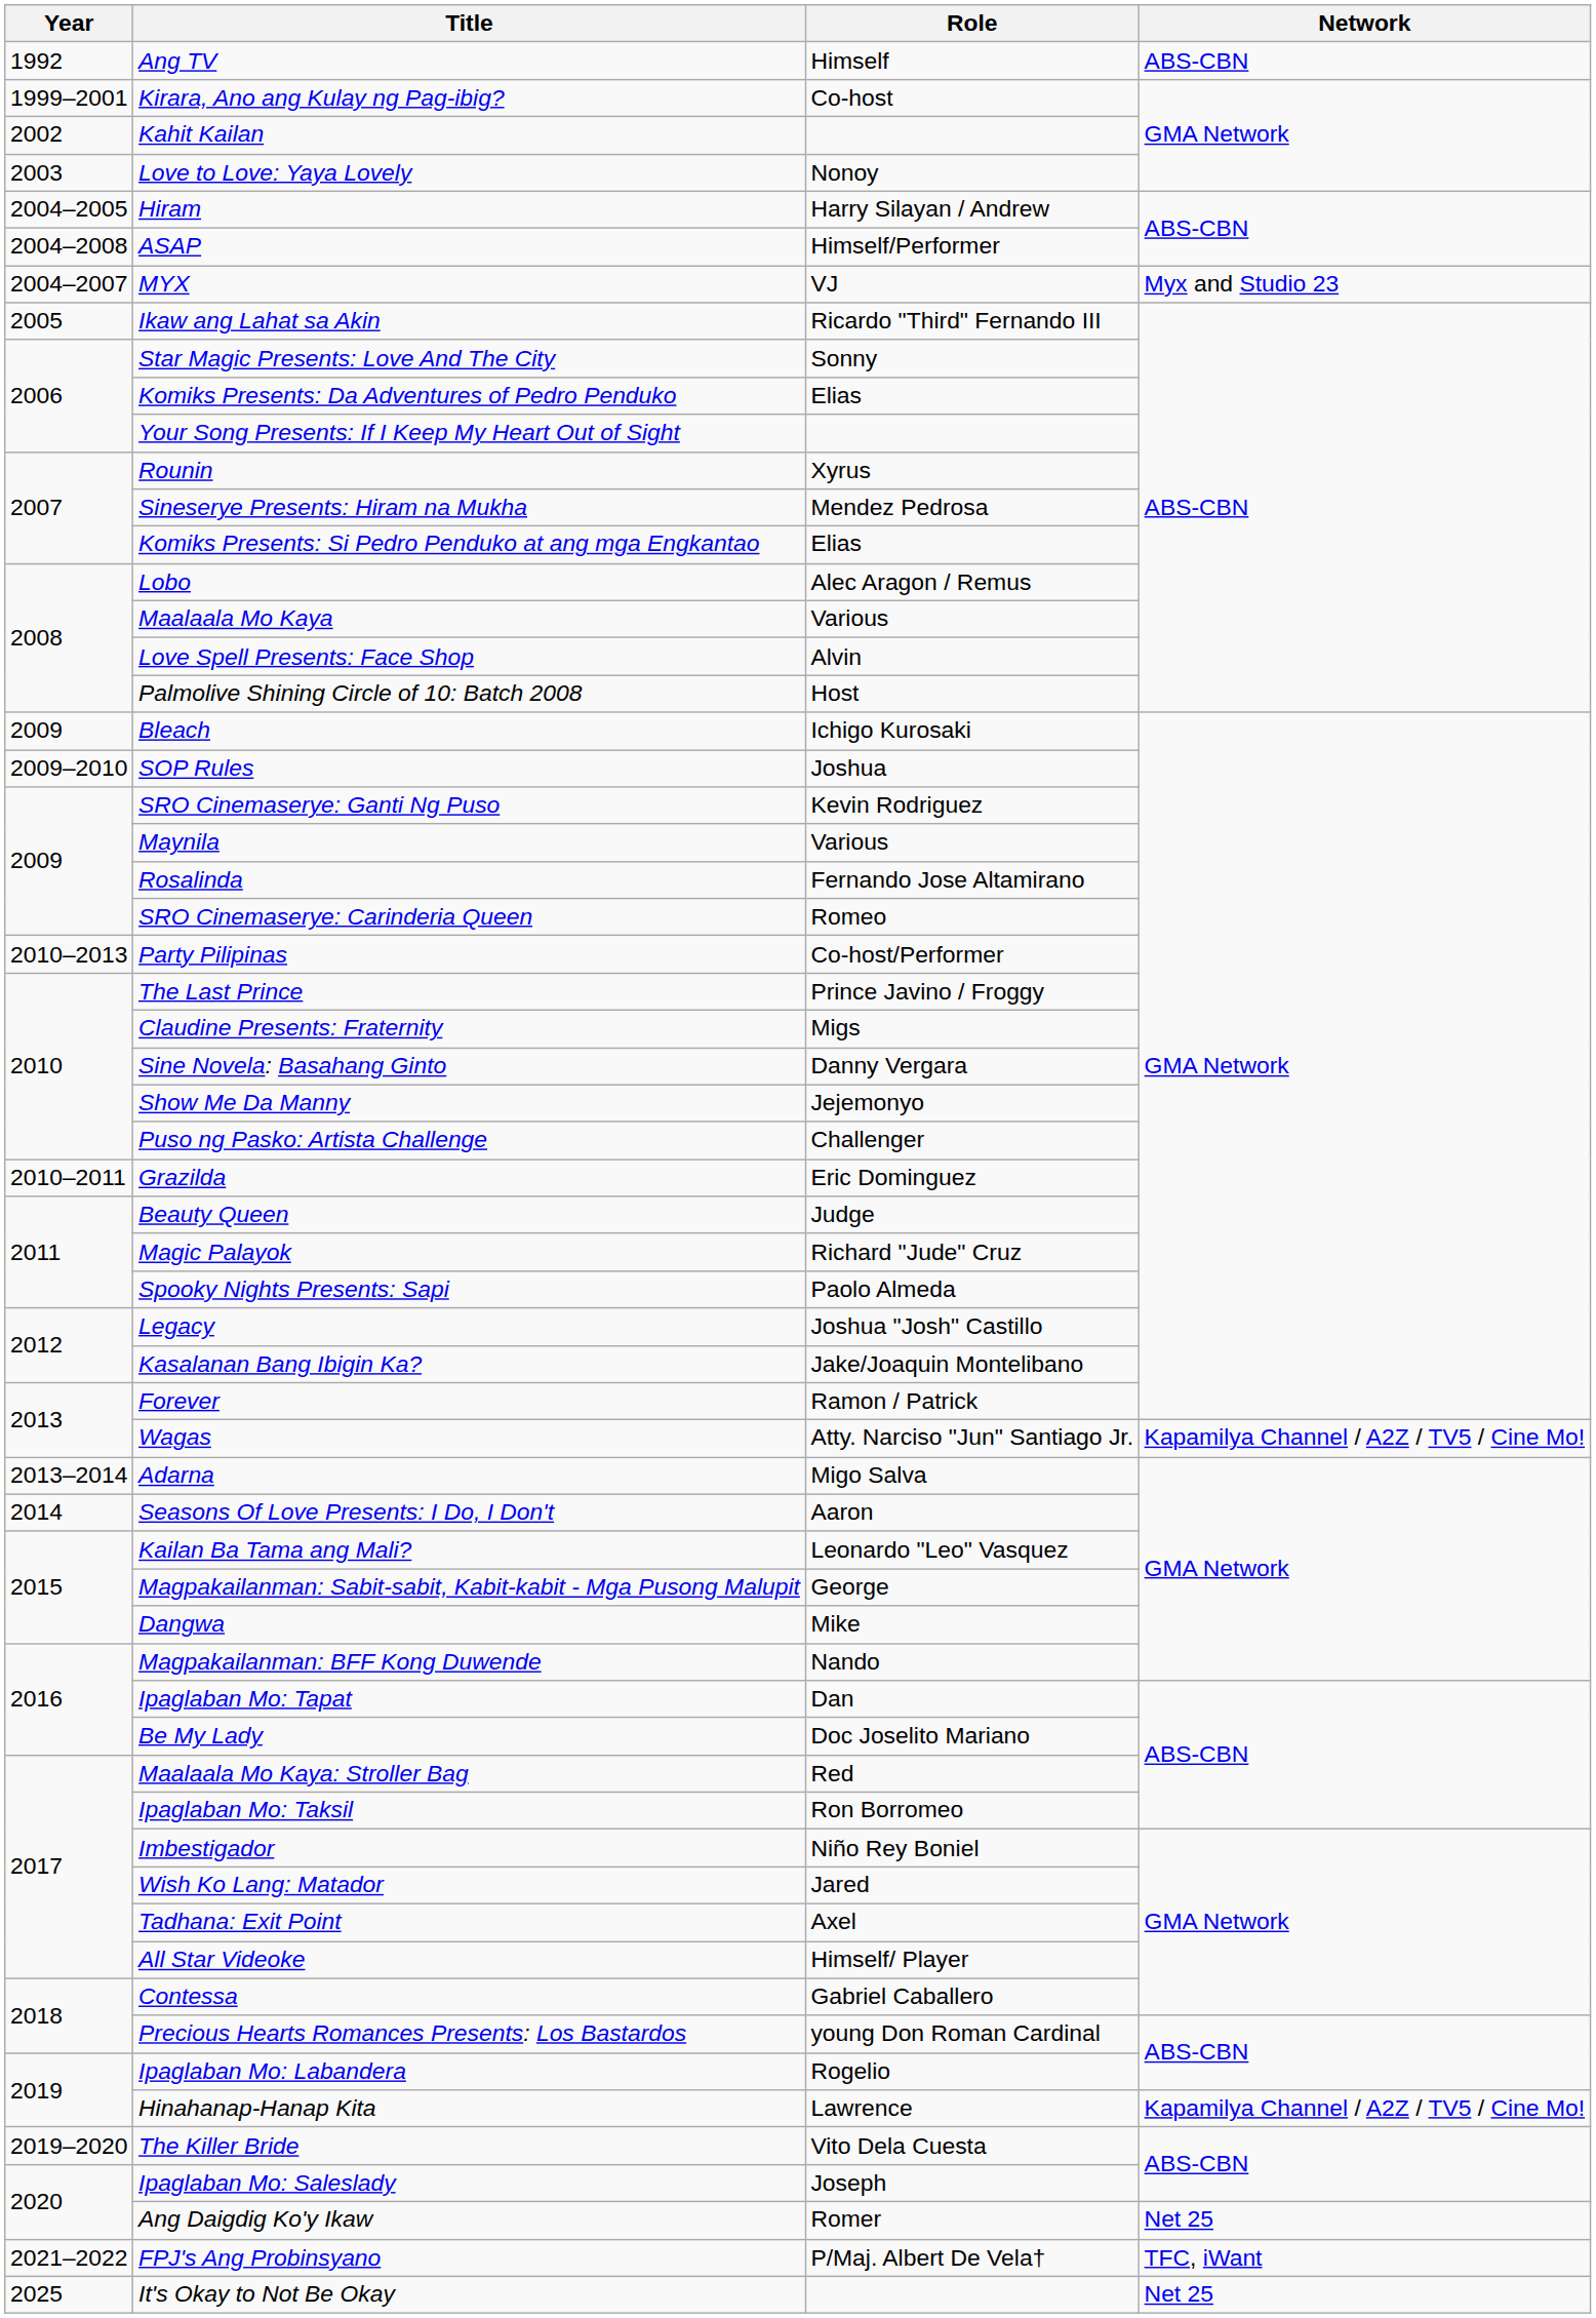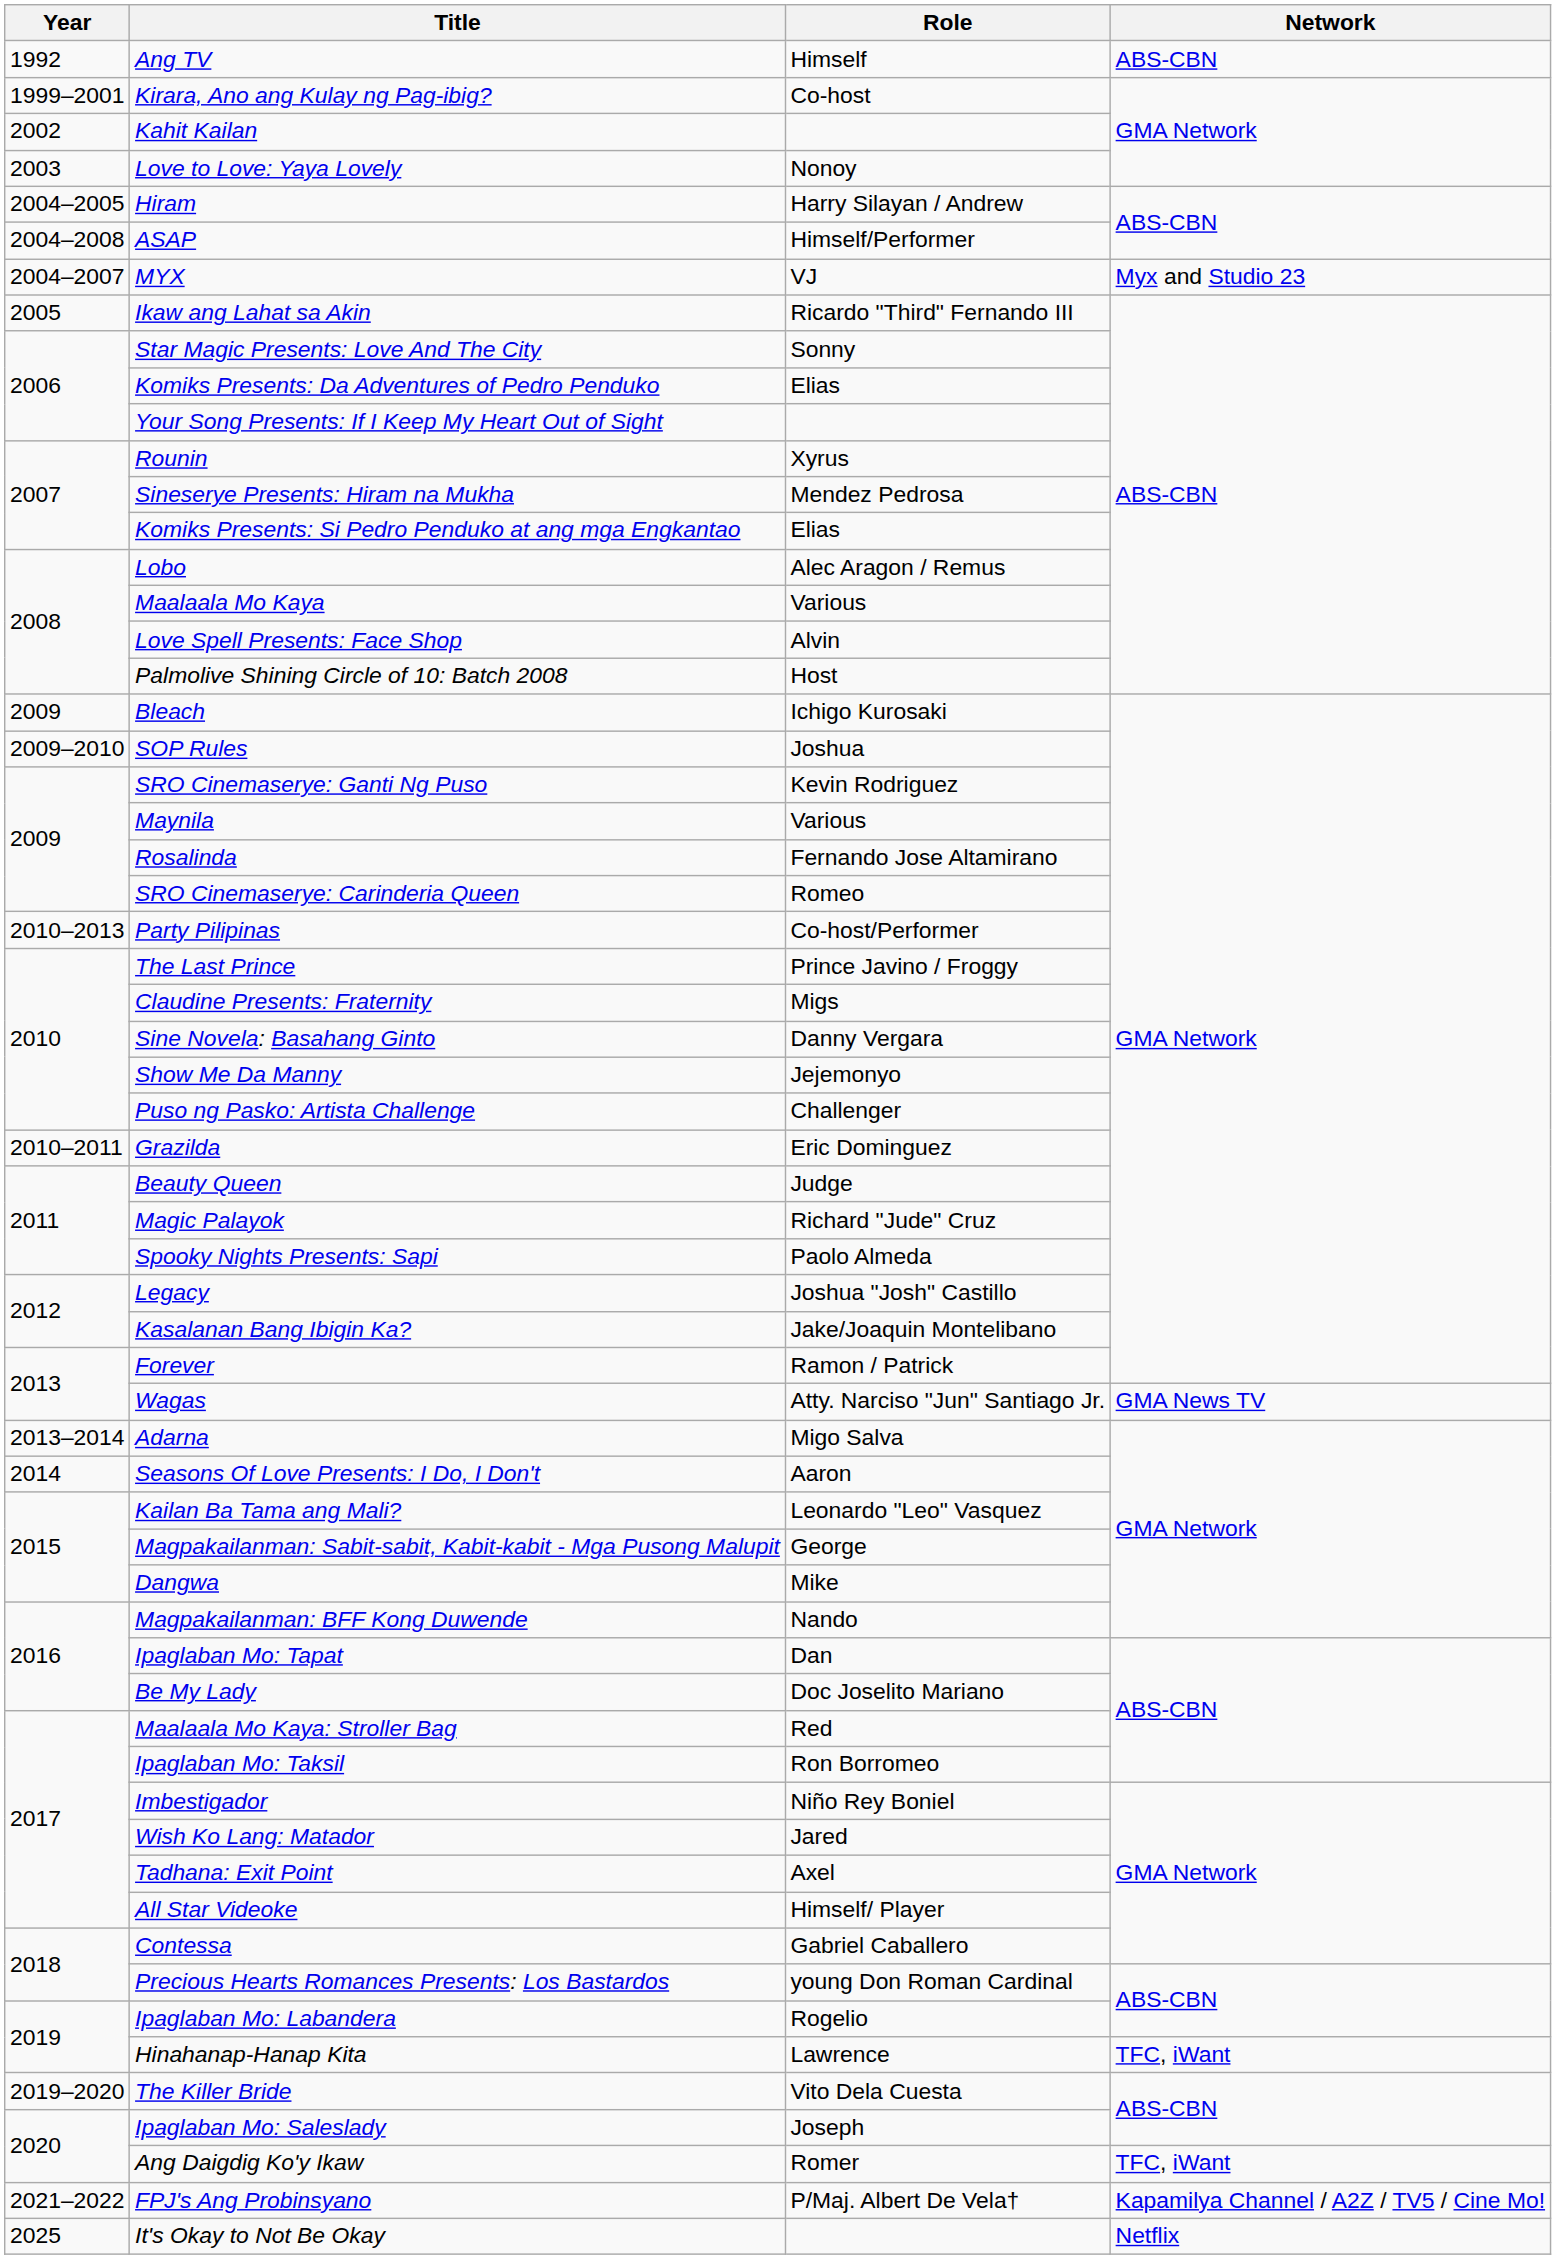Wagas | Network: Kapamilya Channel / A2Z / TV5 / Cine Mo! -> GMA News TV
Hinahanap-Hanap Kita | Network: Kapamilya Channel / A2Z / TV5 / Cine Mo! -> TFC, iWant
Ang Daigdig Ko'y Ikaw | Network: Net 25 -> TFC, iWant
FPJ's Ang Probinsyano | Network: TFC, iWant -> Kapamilya Channel / A2Z / TV5 / Cine Mo!
It's Okay to Not Be Okay | Network: Net 25 -> Netflix
